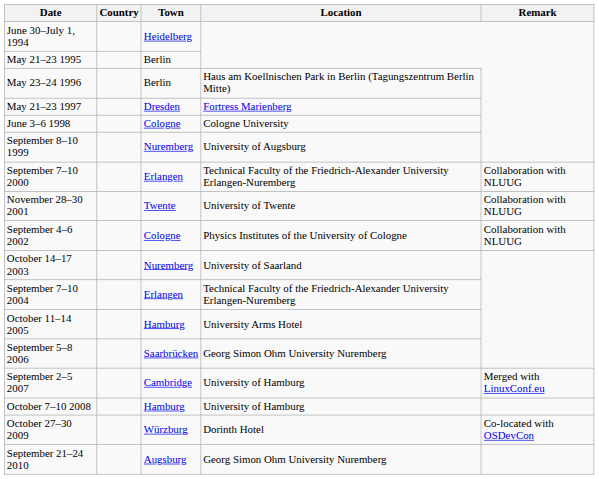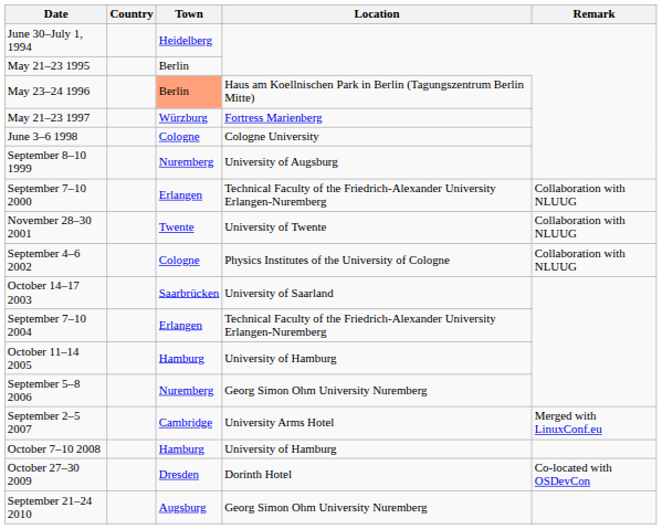May 23–24 1996 | Town: no background -> lightsalmon background
May 21–23 1997 | Town: Dresden -> Würzburg
October 14–17 2003 | Town: Nuremberg -> Saarbrücken
October 11–14 2005 | Location: University Arms Hotel -> University of Hamburg
September 5–8 2006 | Town: Saarbrücken -> Nuremberg
September 2–5 2007 | Location: University of Hamburg -> University Arms Hotel
October 27–30 2009 | Town: Würzburg -> Dresden
